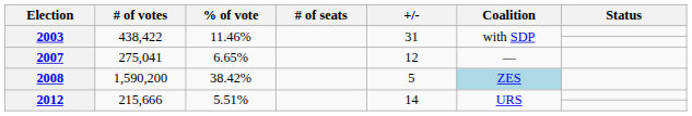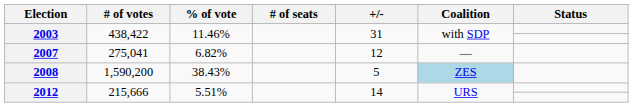2007 | % of vote: 6.65% -> 6.82%
2008 | % of vote: 38.42% -> 38.43%
